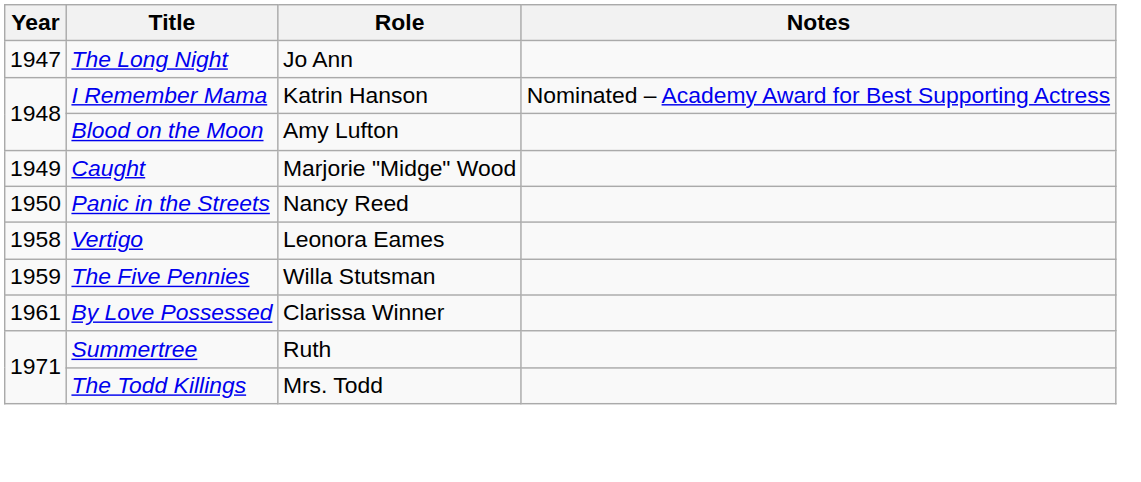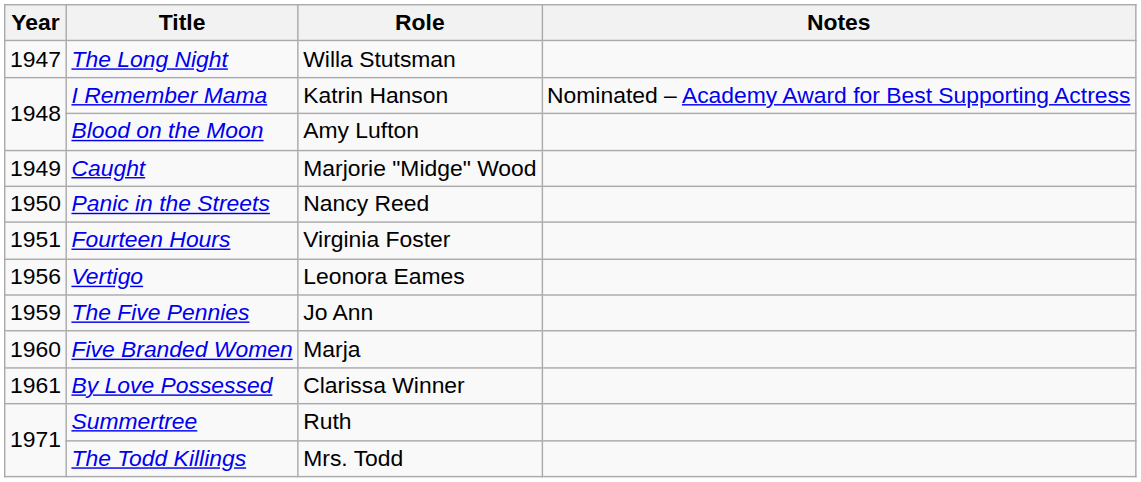The Long Night | Role: Jo Ann -> Willa Stutsman
+ row: 1951 | Fourteen Hours | Virginia Foster
Vertigo | Year: 1958 -> 1956
The Five Pennies | Role: Willa Stutsman -> Jo Ann
+ row: 1960 | Five Branded Women | Marja
